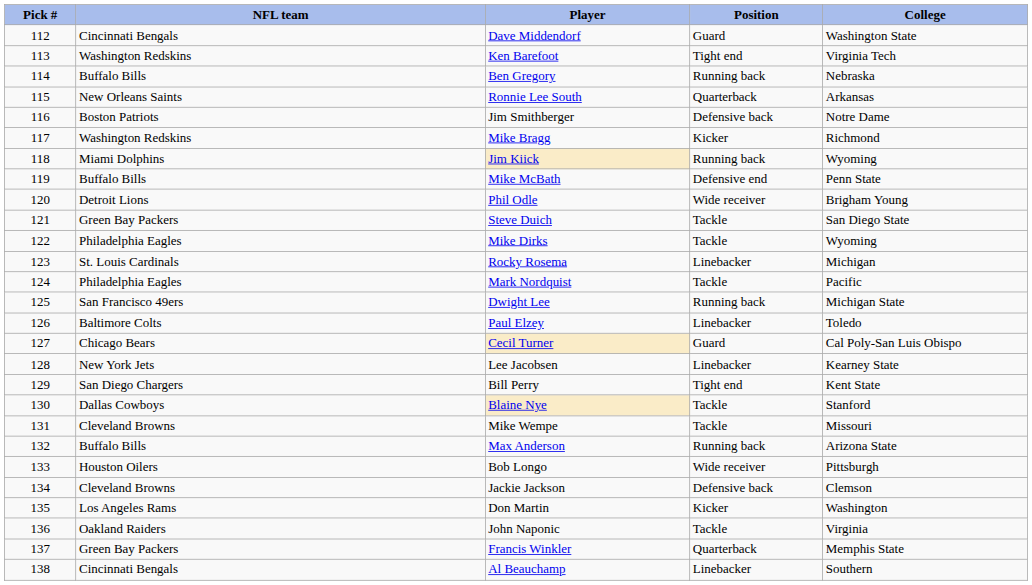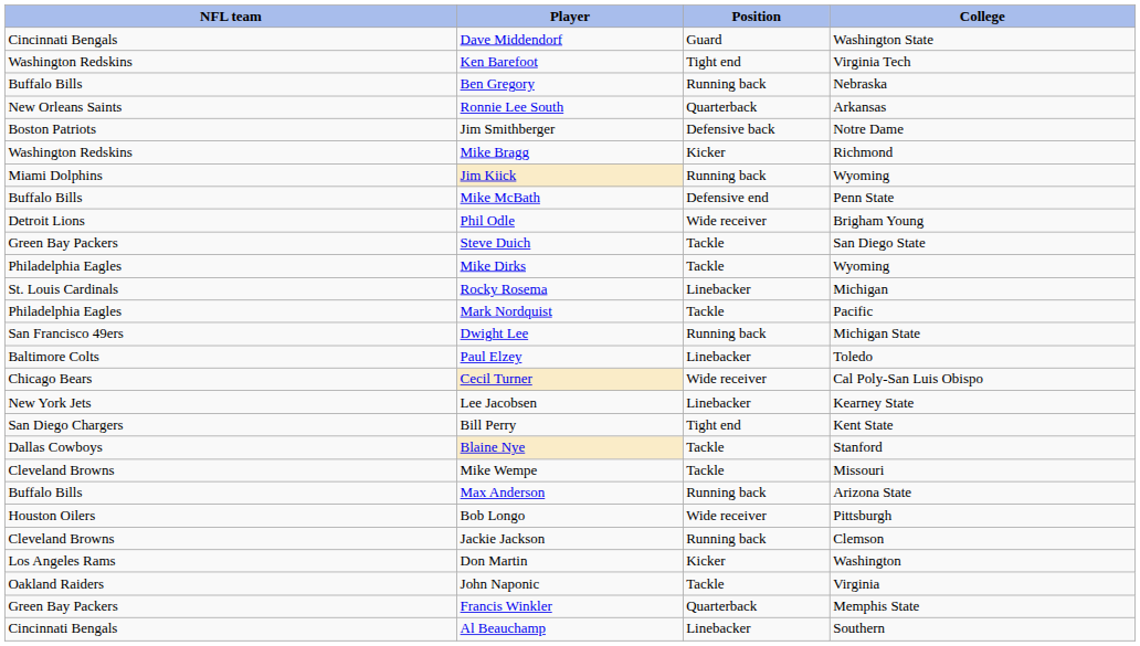- column: Pick # | 112 | 113 | 114 | 115 | 116 | 117 | 118 | 119 | 120 | 121 | 122 | 123 | 124 | 125 | 126 | 127 | 128 | 129 | 130 | 131 | 132 | 133 | 134 | 135 | 136 | 137 | 138
Cecil Turner | Position: Guard -> Wide receiver
Jackie Jackson | Position: Defensive back -> Running back
